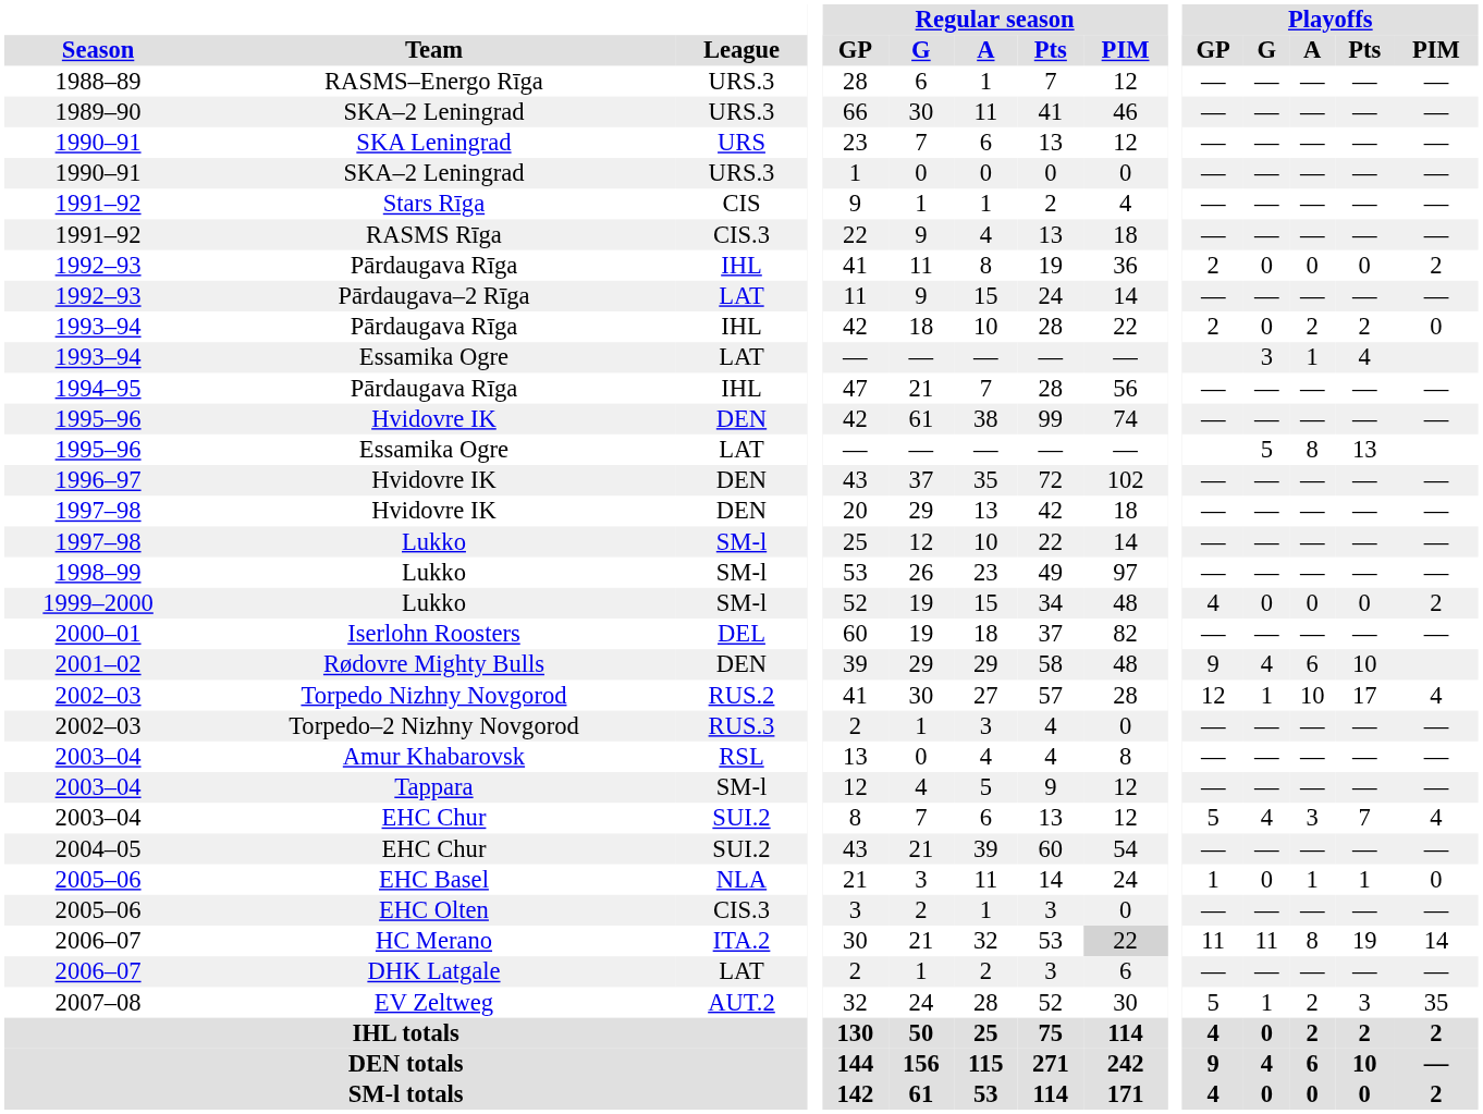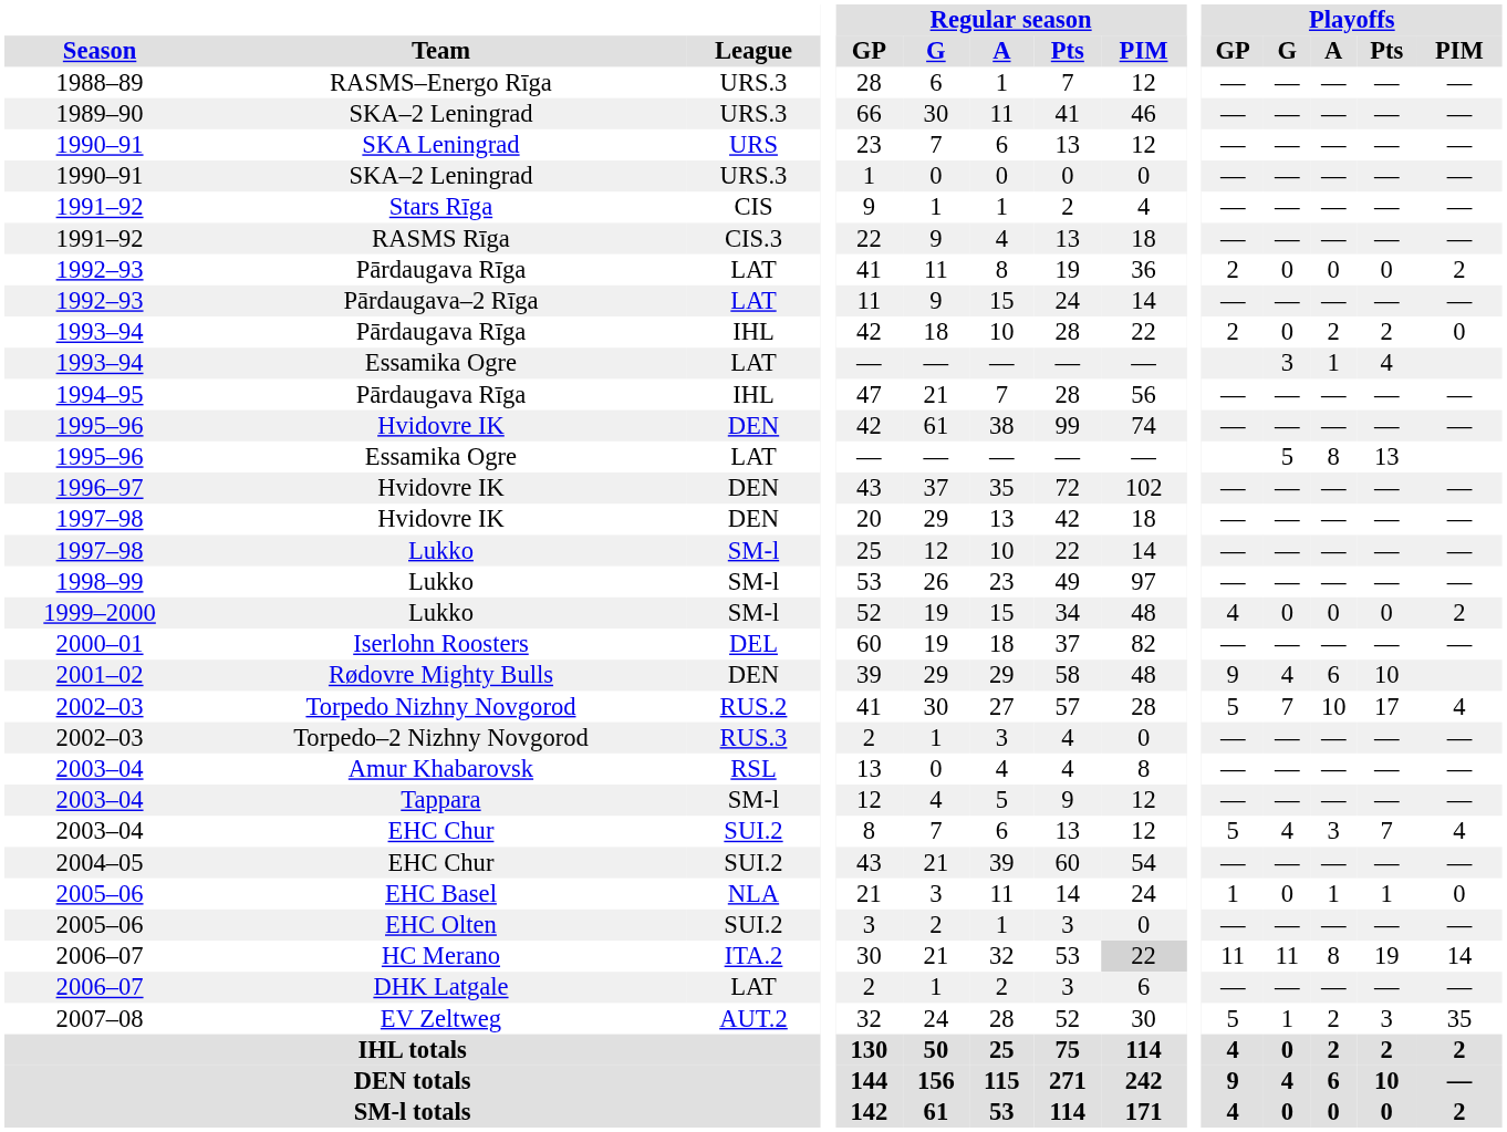1992–93 / Pārdaugava Rīga | League: IHL -> LAT
Torpedo Nizhny Novgorod | Playoffs / GP: 12 -> 5
Torpedo Nizhny Novgorod | Playoffs / G: 1 -> 7
EHC Olten | League: CIS.3 -> SUI.2
